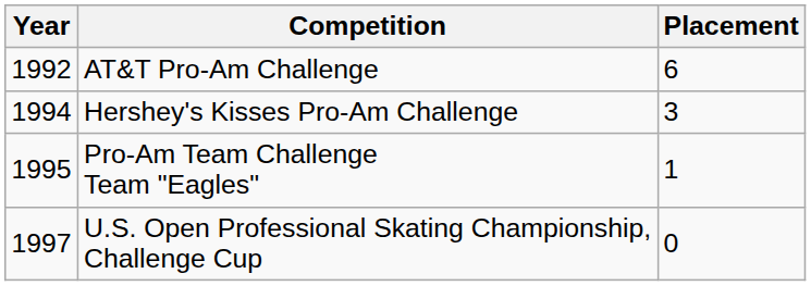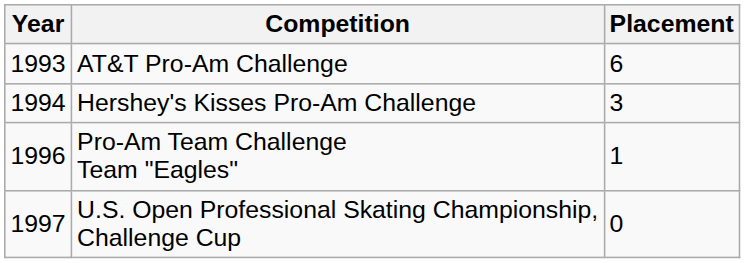AT&T Pro-Am Challenge | Year: 1992 -> 1993
Pro-Am Team Challenge Team "Eagles" | Year: 1995 -> 1996
